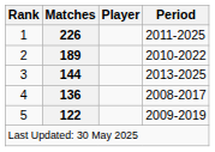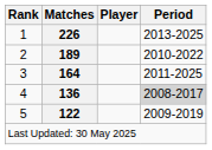1 | Period: 2011-2025 -> 2013-2025
3 | Matches: 144 -> 164
3 | Period: 2013-2025 -> 2011-2025
4 | Period: no background -> lightgrey background
